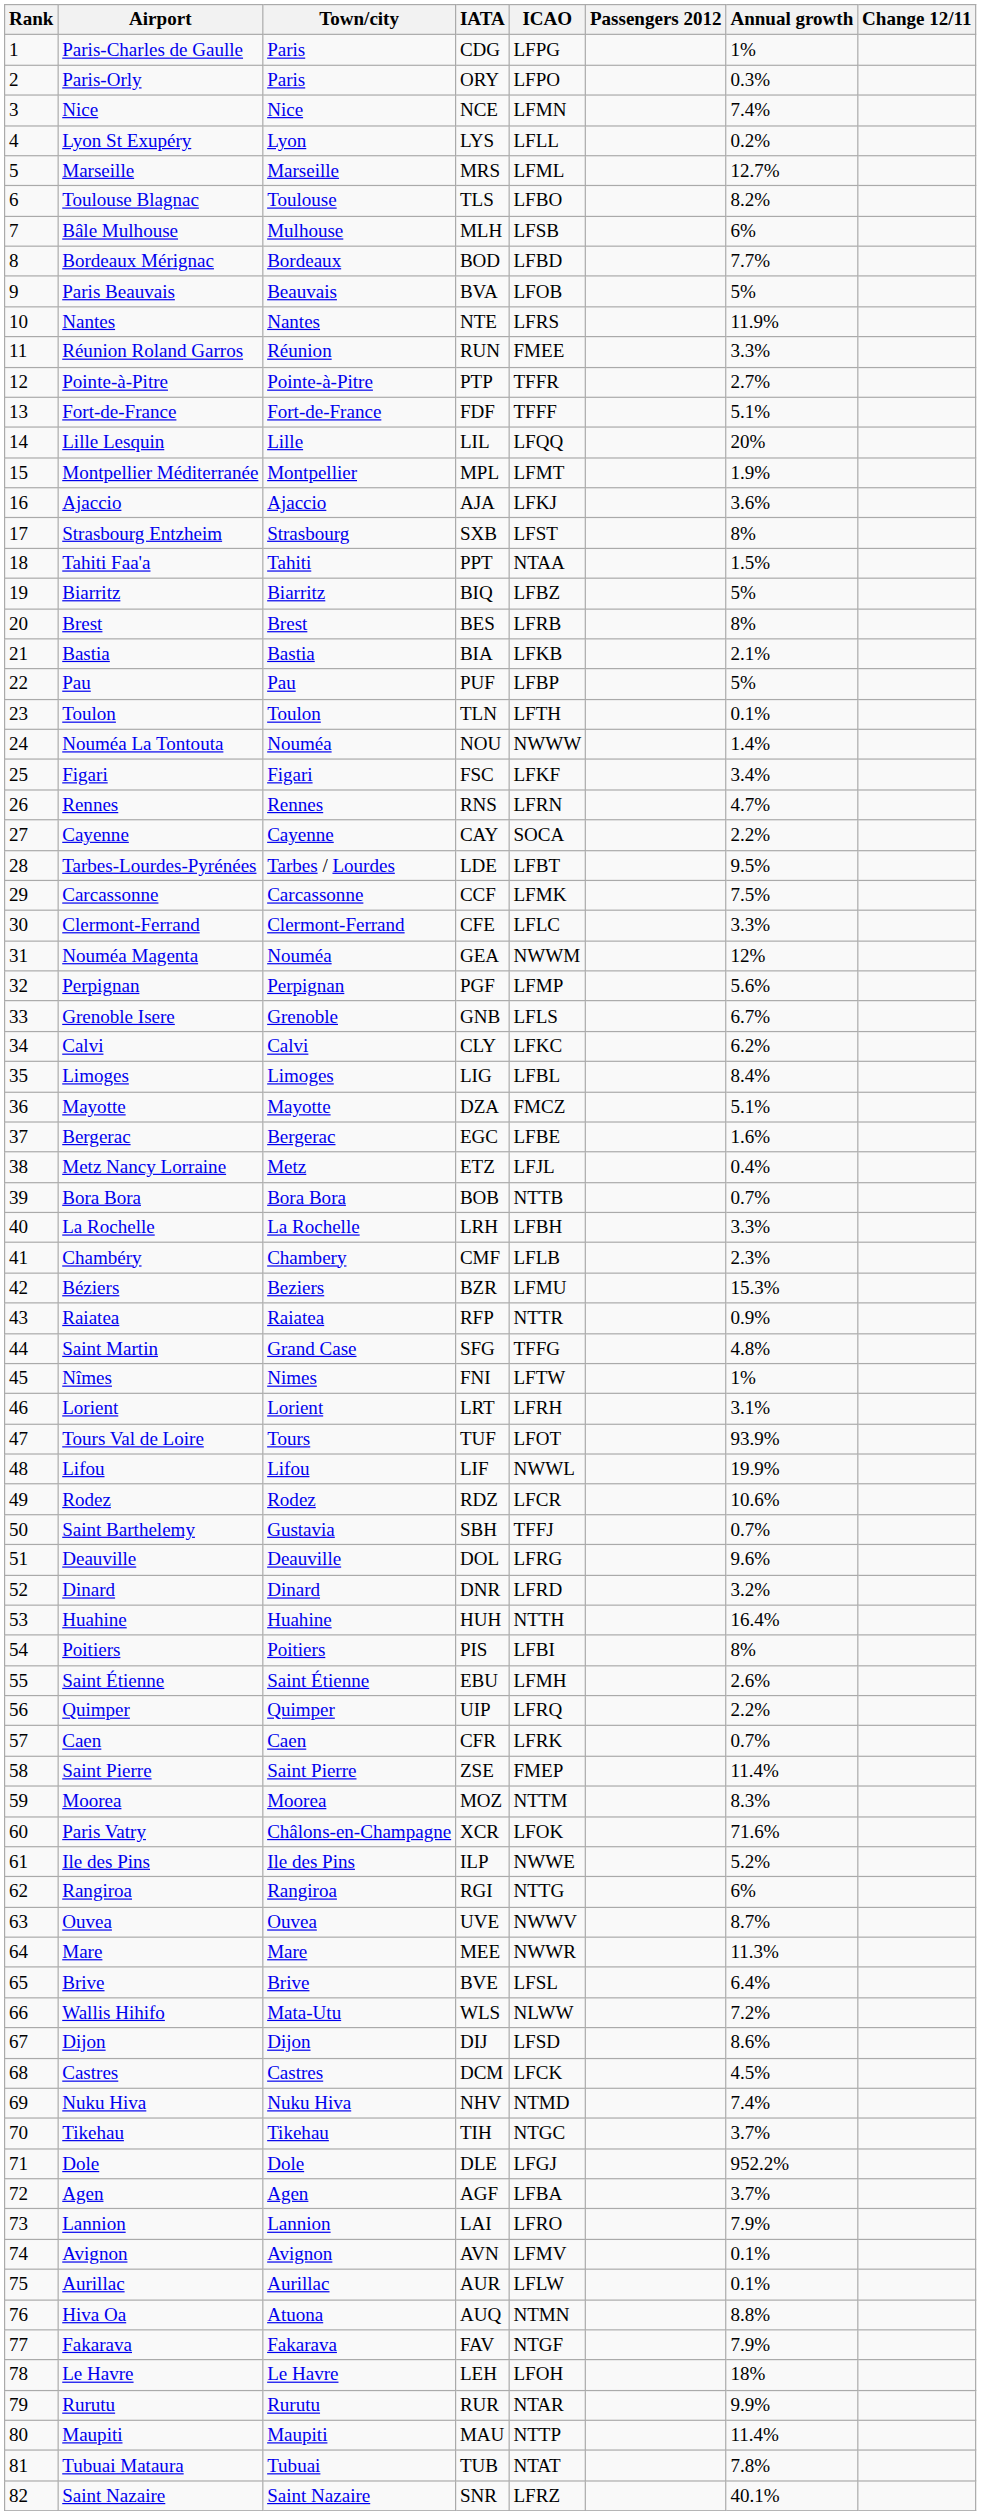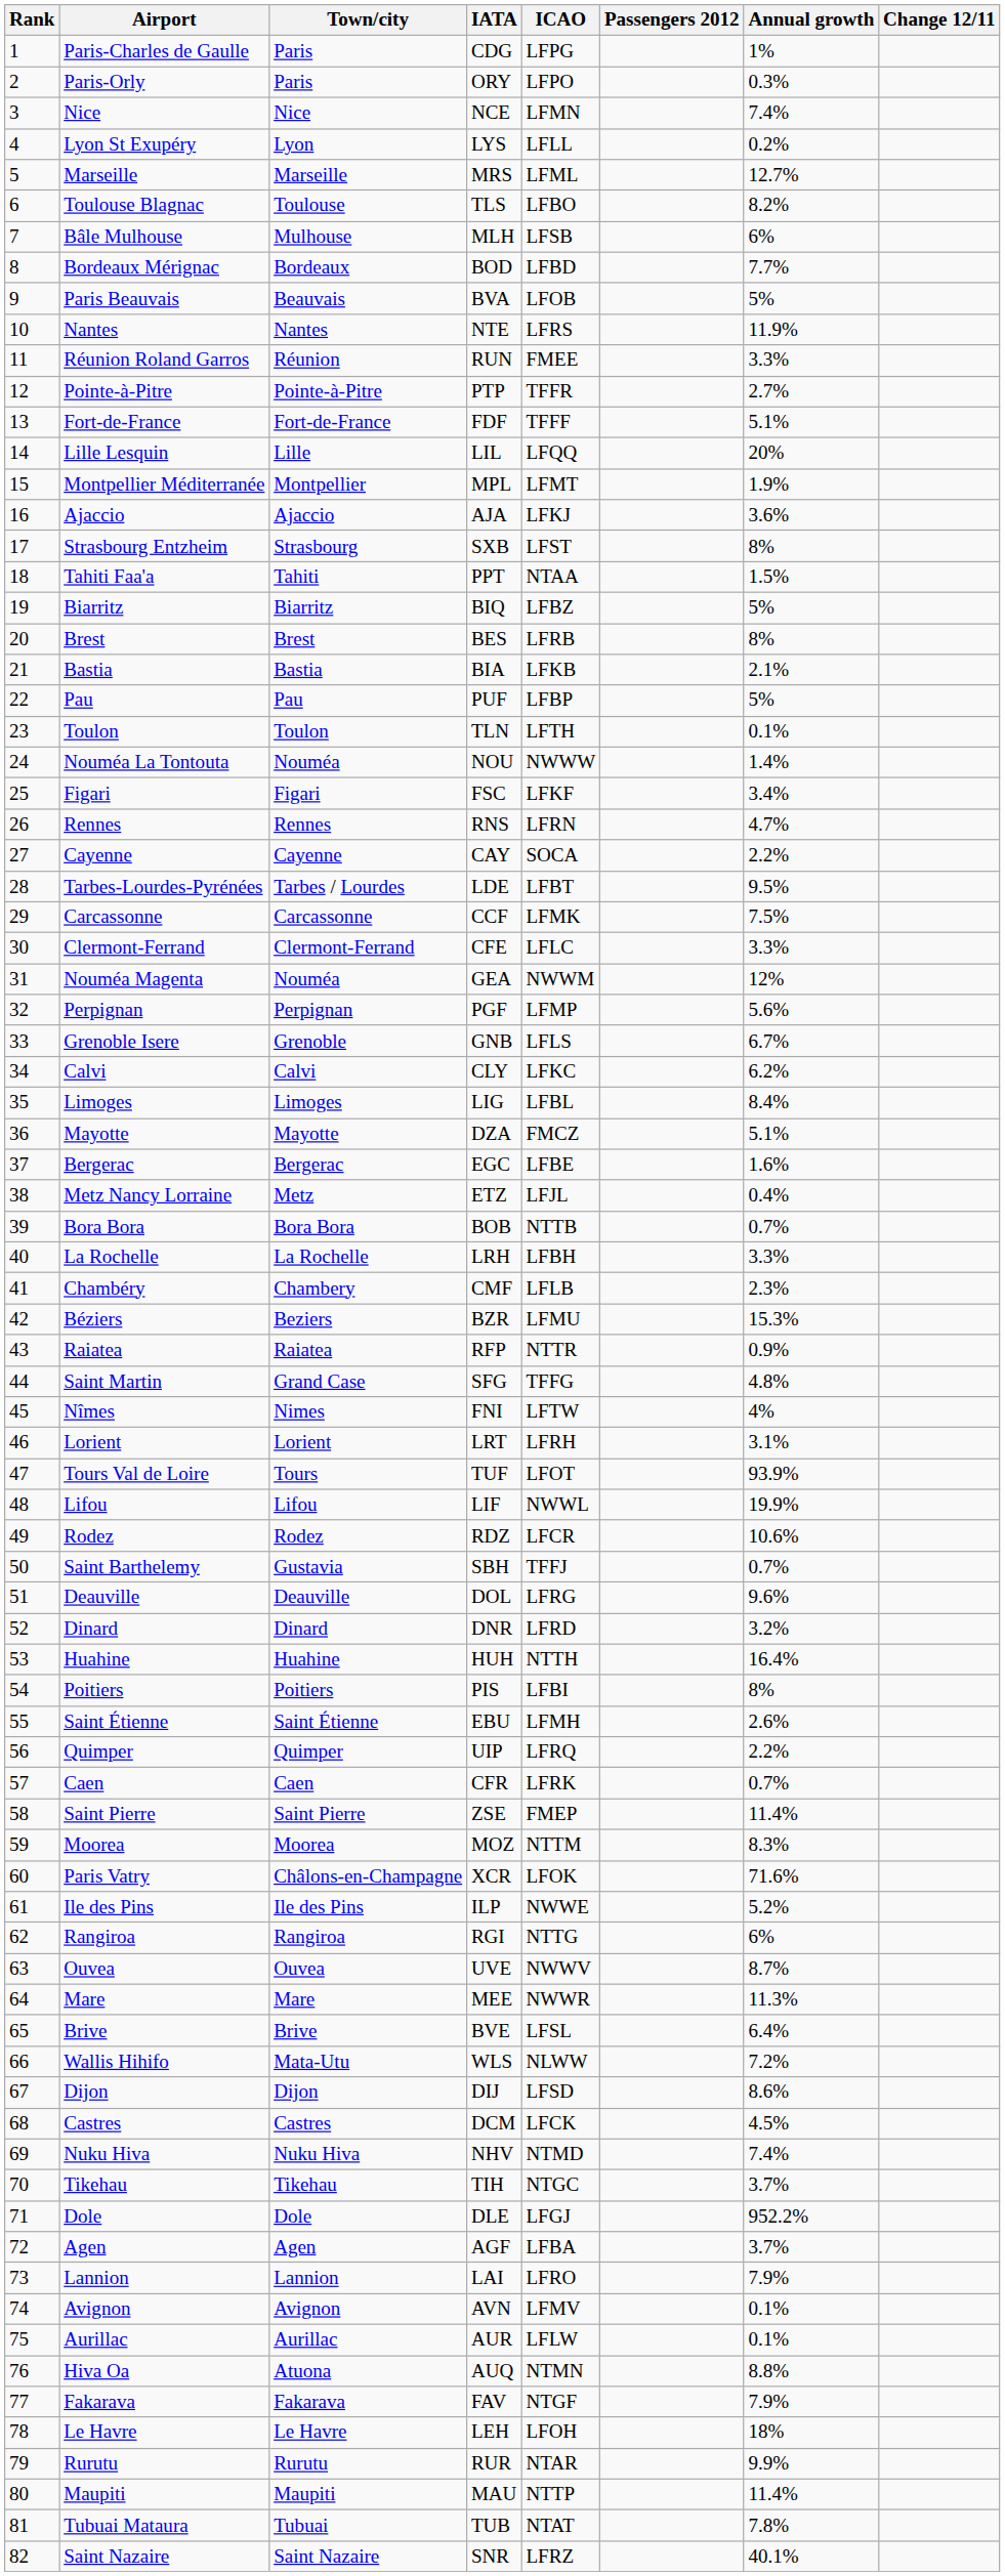Nîmes | Annual growth: 1% -> 4%
